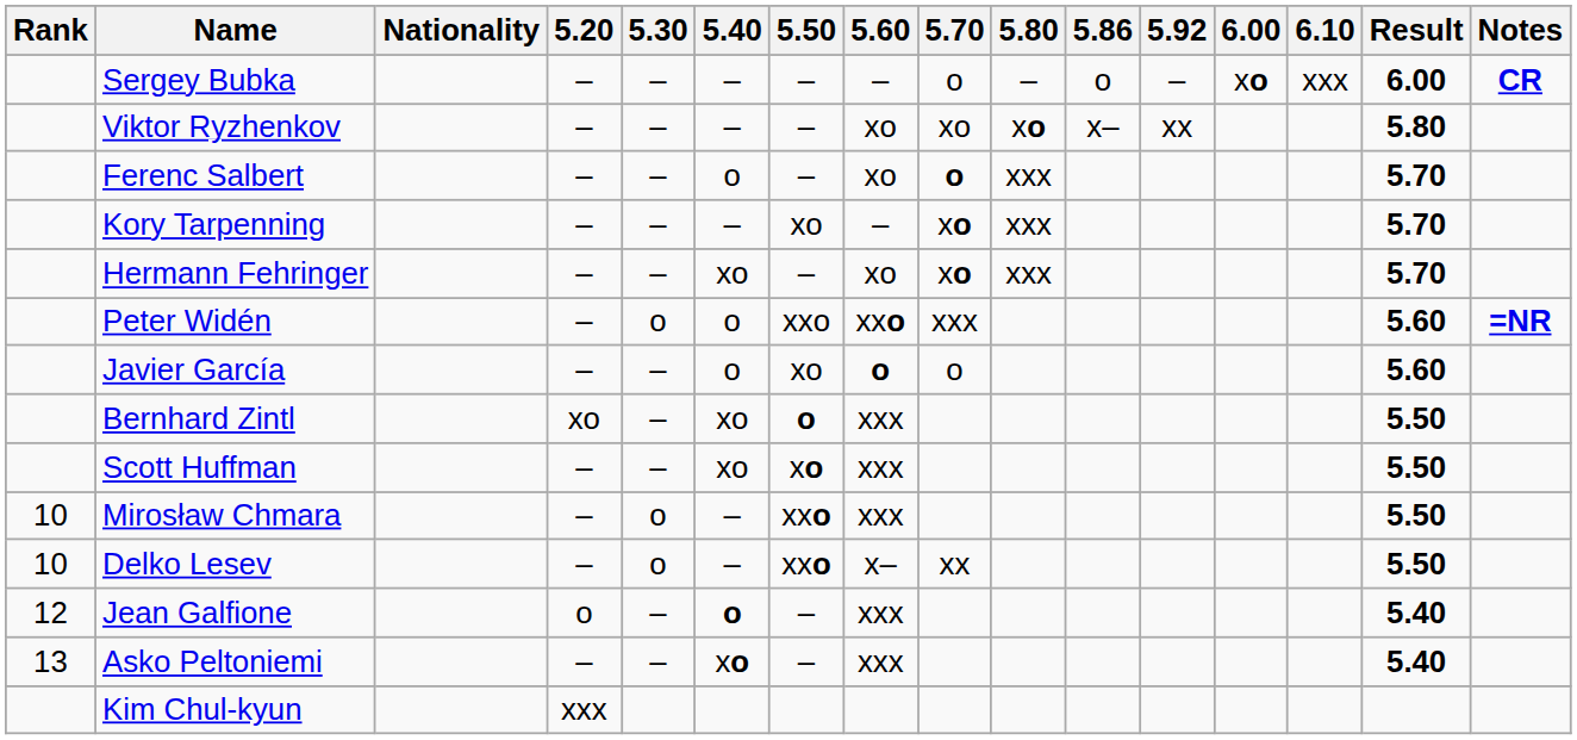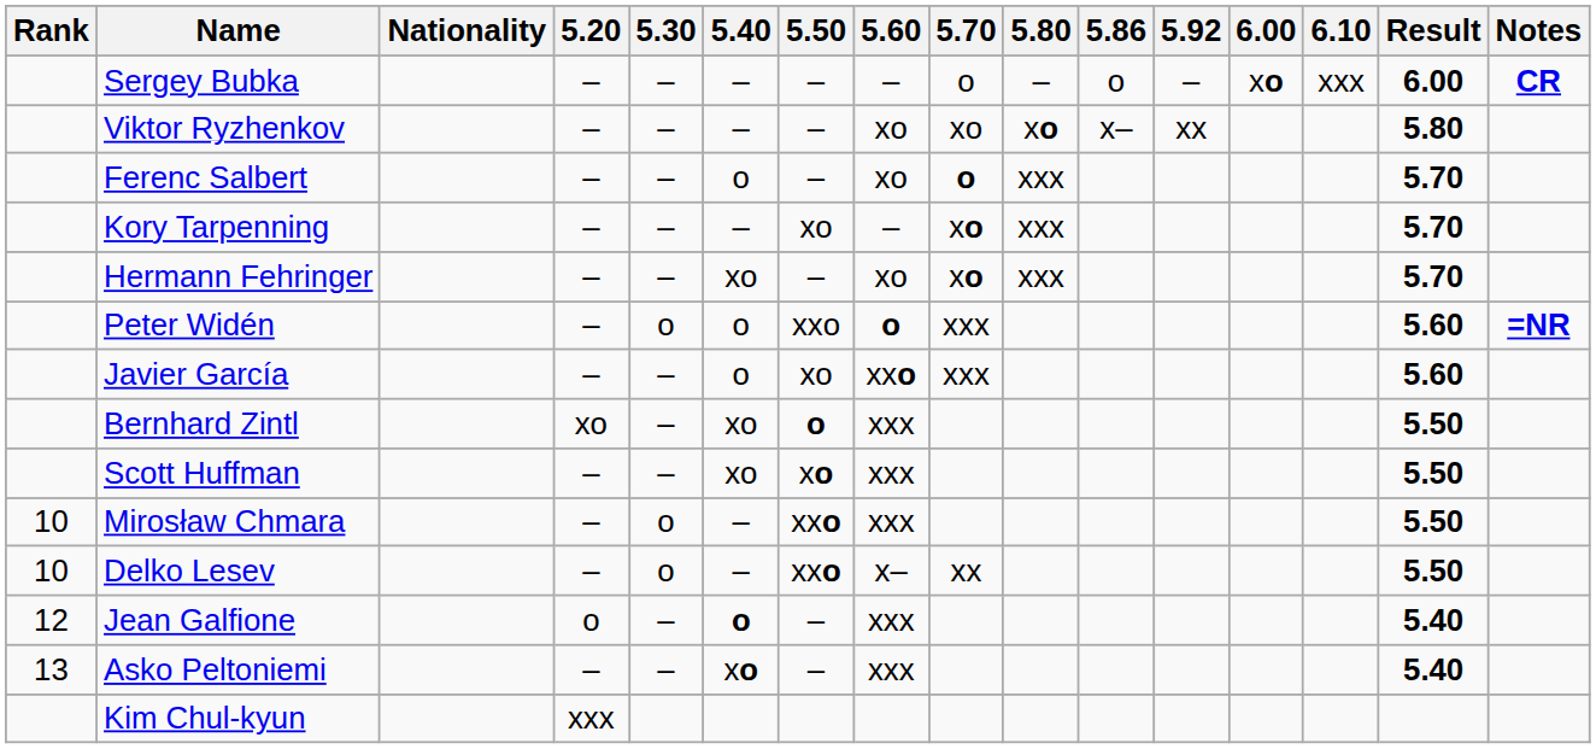Peter Widén | 5.60: xxo -> o
Javier García | 5.60: o -> xxo
Javier García | 5.70: o -> xxx
